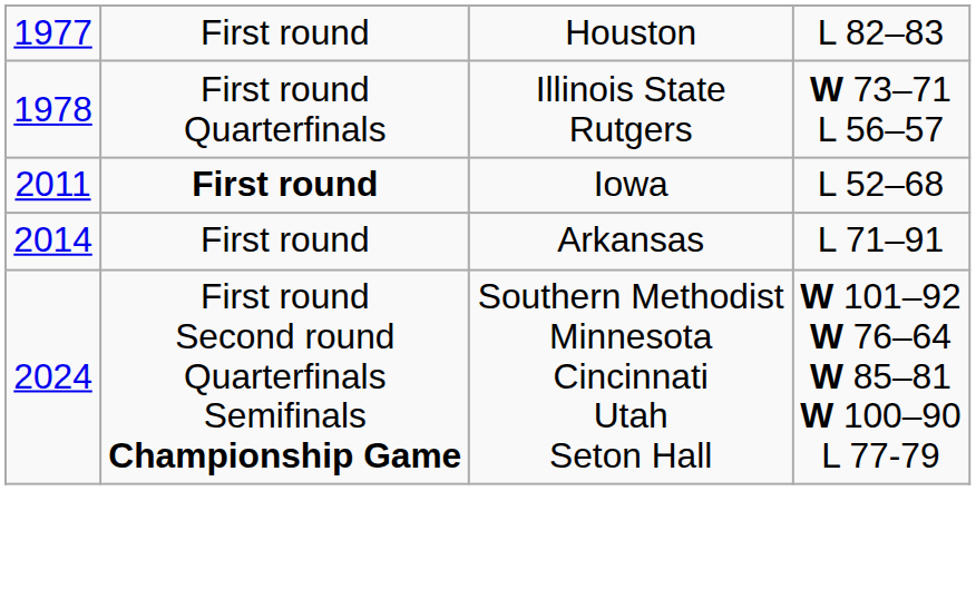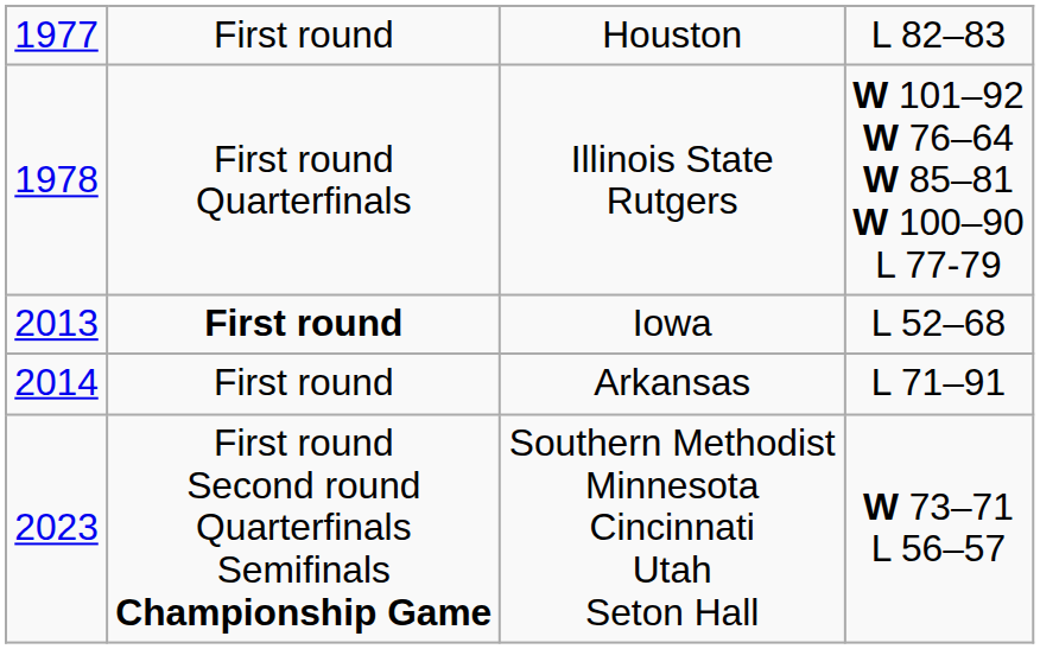Illinois State Rutgers | column 4: W 73–71 L 56–57 -> W 101–92 W 76–64 W 85–81 W 100–90 L 77-79
Iowa | column 1: 2011 -> 2013
Southern Methodist Minnesota Cincinnati Utah Seton Hall | column 1: 2024 -> 2023
Southern Methodist Minnesota Cincinnati Utah Seton Hall | column 4: W 101–92 W 76–64 W 85–81 W 100–90 L 77-79 -> W 73–71 L 56–57
